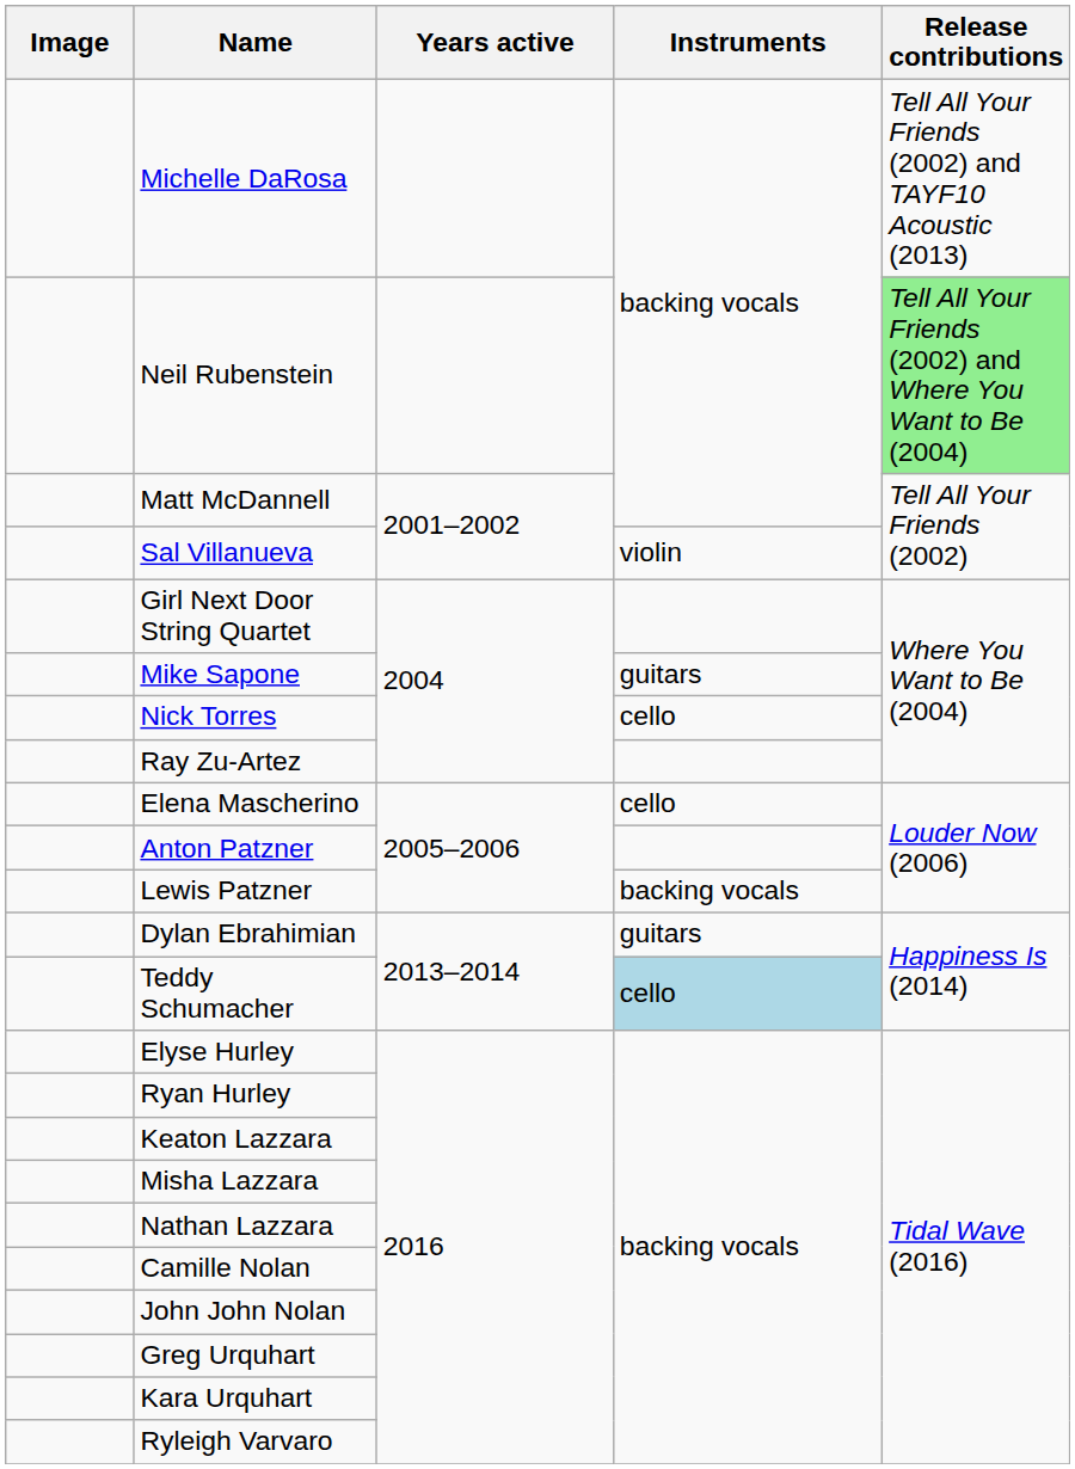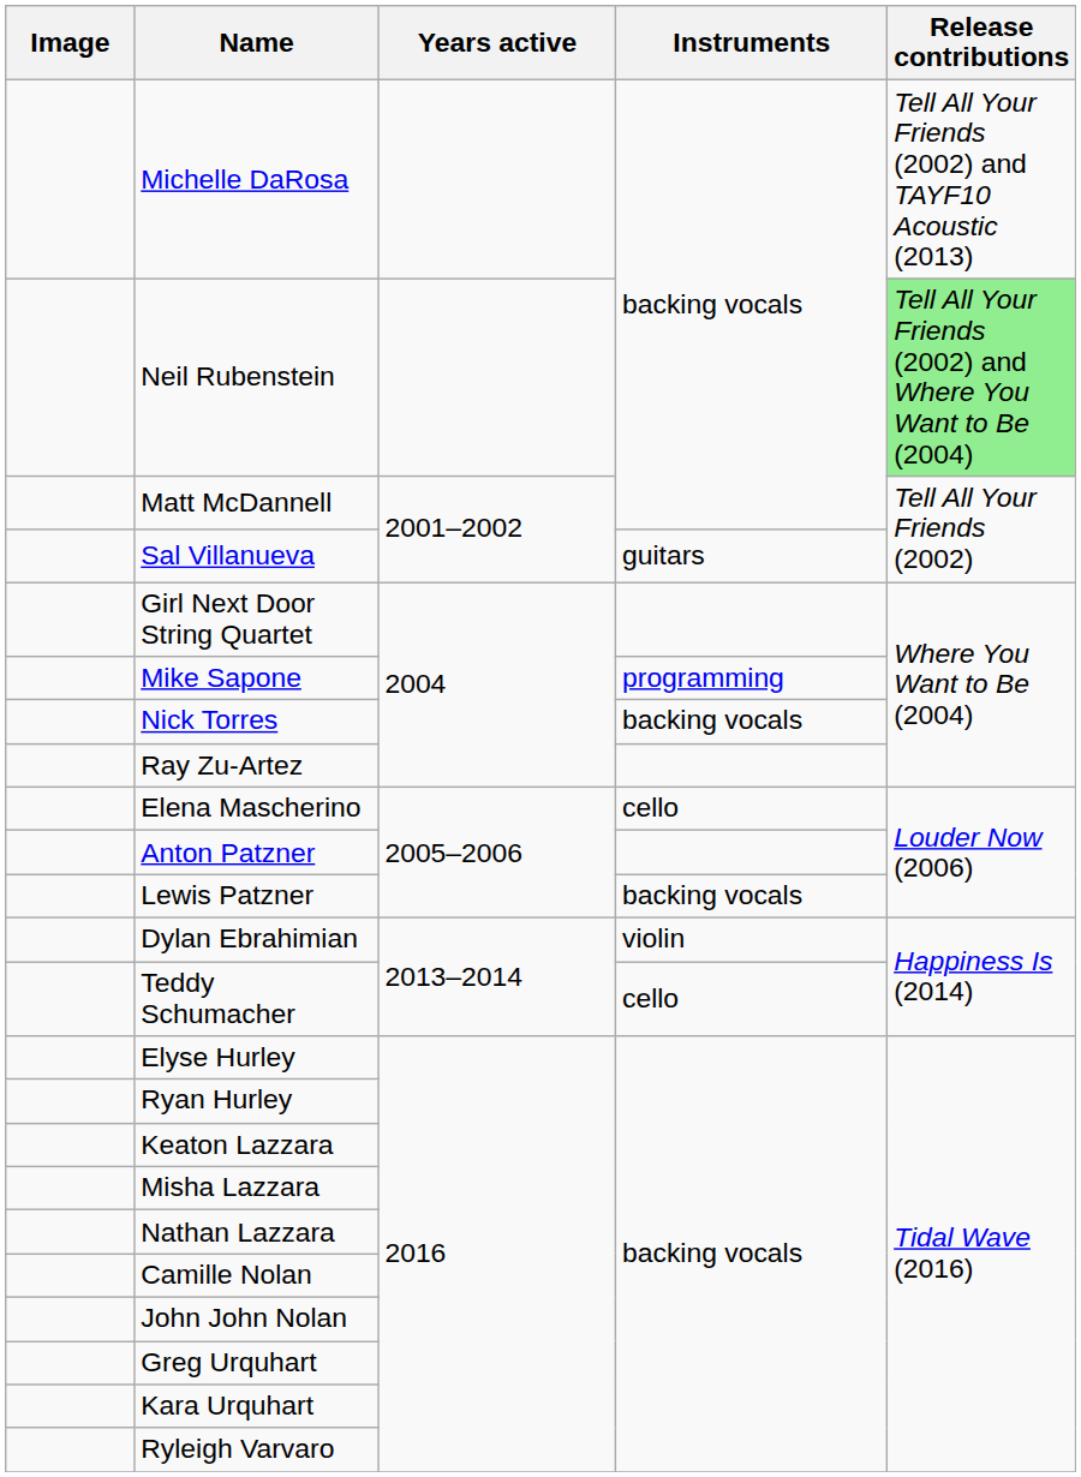Sal Villanueva | Instruments: violin -> guitars
Mike Sapone | Instruments: guitars -> programming
Nick Torres | Instruments: cello -> backing vocals
Dylan Ebrahimian | Instruments: guitars -> violin
Teddy Schumacher | Instruments: lightblue background -> no background
